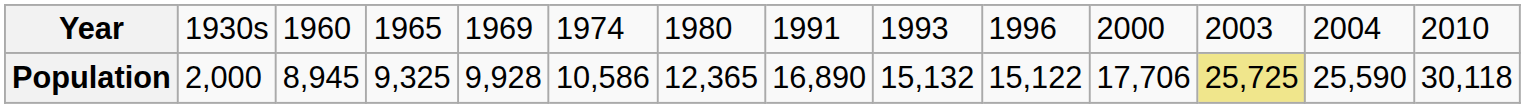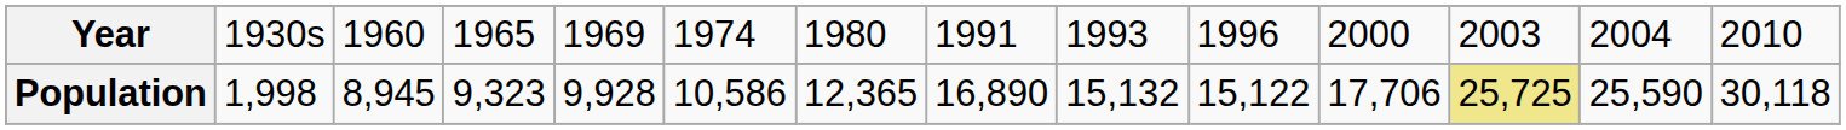Population | column 2: 2,000 -> 1,998
Population | column 4: 9,325 -> 9,323
